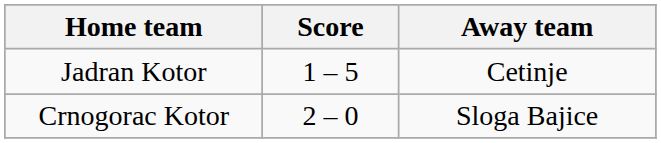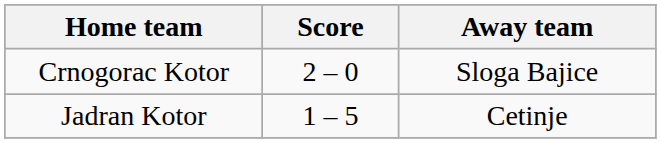rows swapped: Jadran Kotor <-> Crnogorac Kotor
